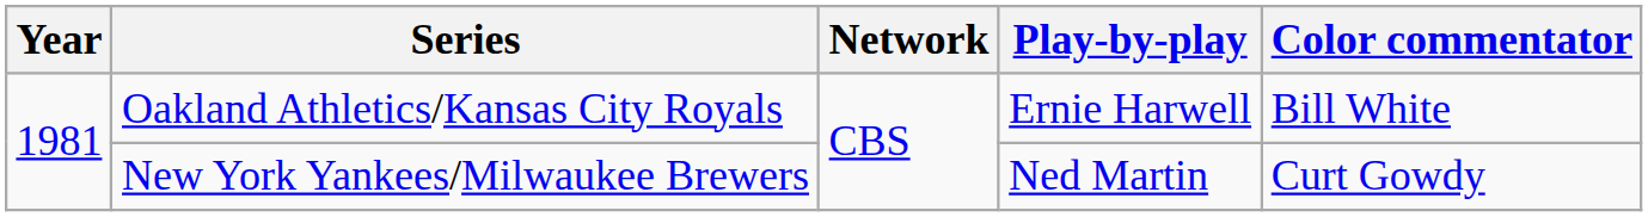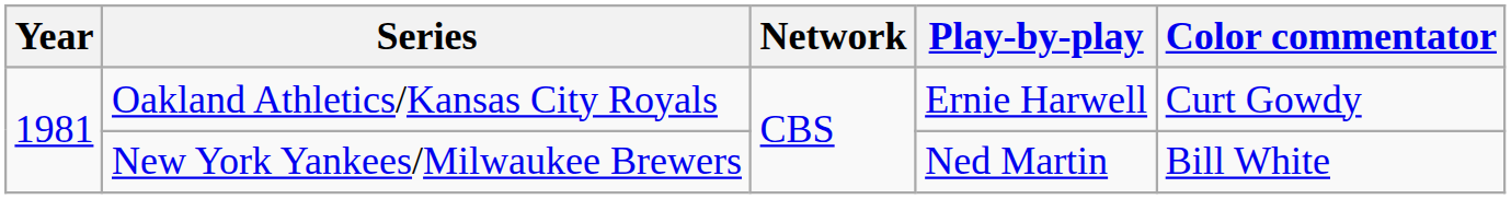Oakland Athletics/Kansas City Royals | Color commentator: Bill White -> Curt Gowdy
New York Yankees/Milwaukee Brewers | Color commentator: Curt Gowdy -> Bill White
